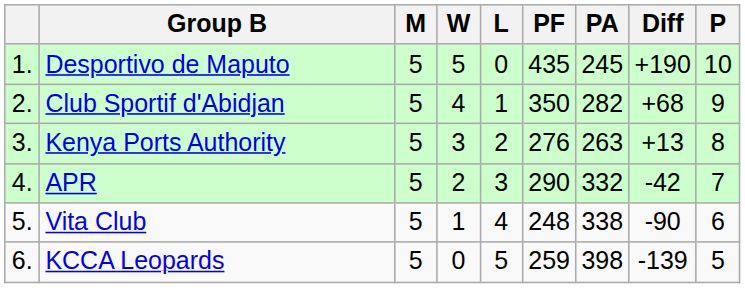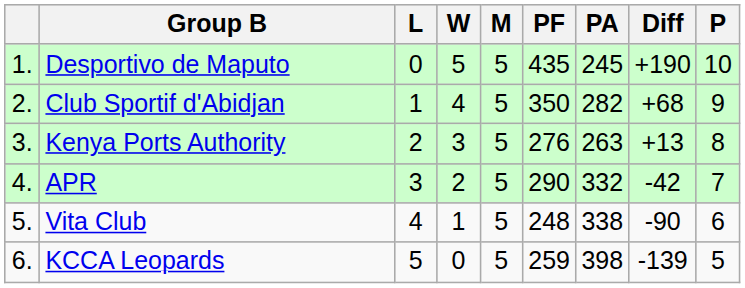columns swapped: M <-> L
